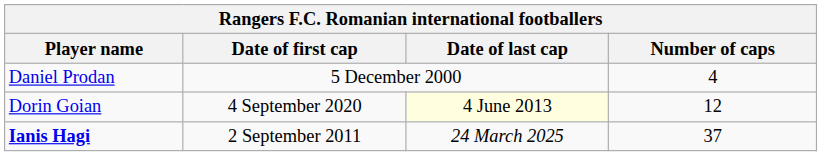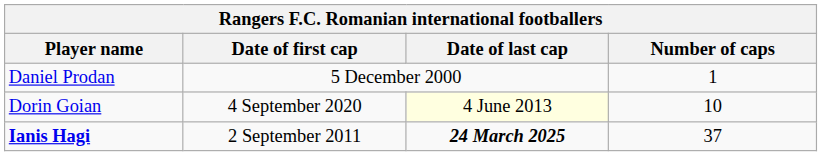Daniel Prodan | Number of caps: 4 -> 1
Dorin Goian | Number of caps: 12 -> 10
Ianis Hagi | Date of last cap: normal -> bold
